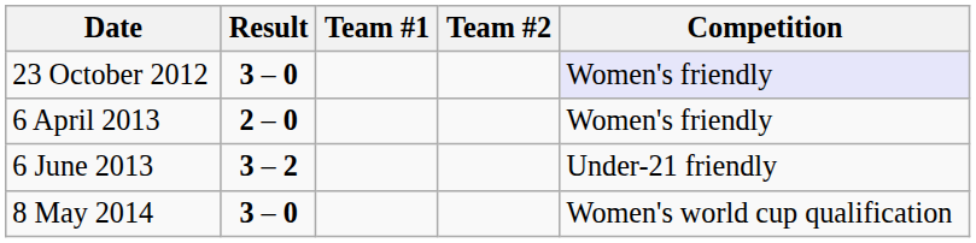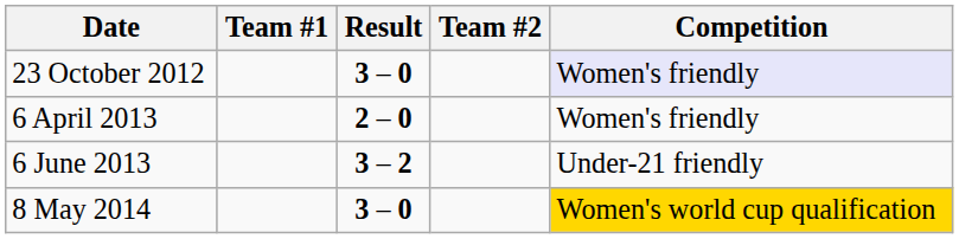columns swapped: Team #1 <-> Result
8 May 2014 | Competition: no background -> gold background
